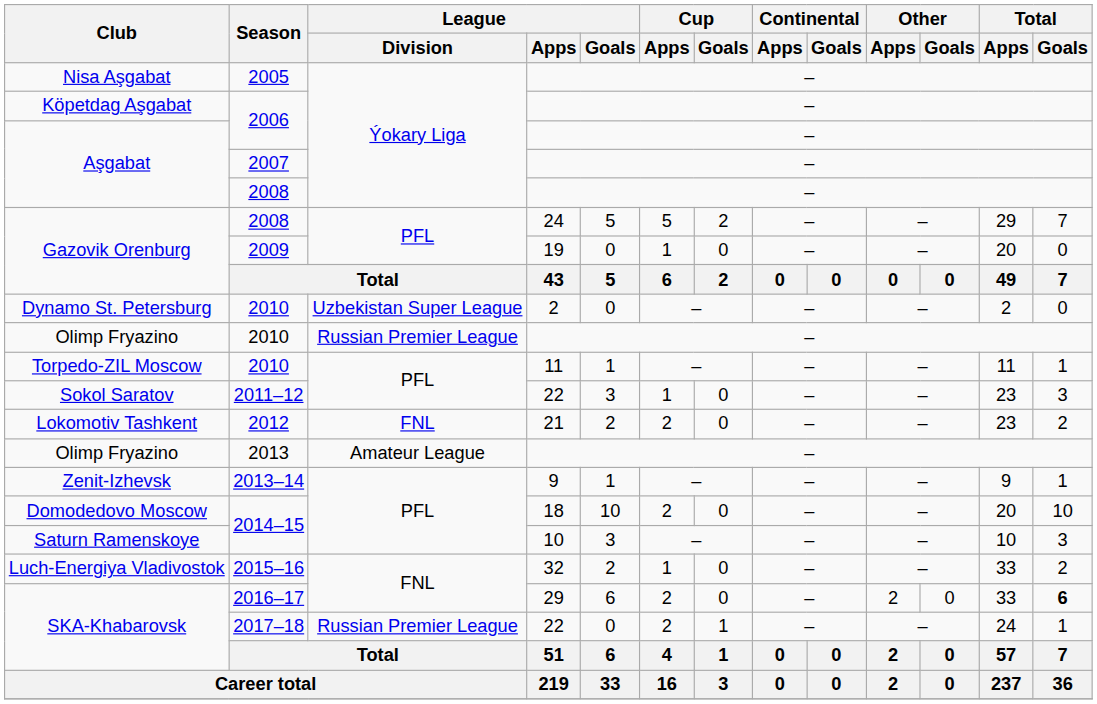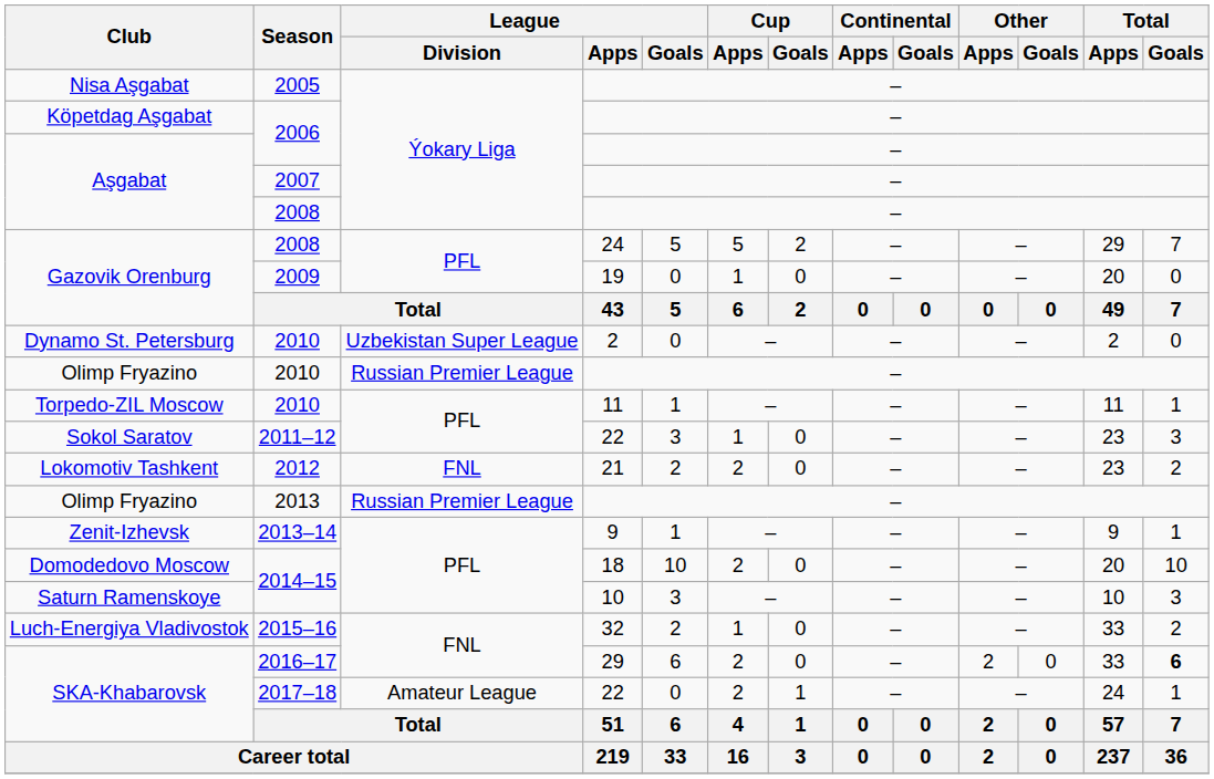Olimp Fryazino / 2013 | League / Division: Amateur League -> Russian Premier League
SKA-Khabarovsk / 2017–18 | League / Division: Russian Premier League -> Amateur League
